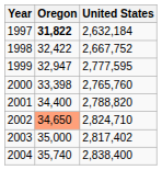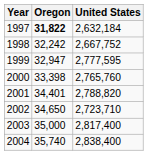1998 | Oregon: 32,422 -> 32,242
2001 | Oregon: 34,400 -> 34,401
2002 | Oregon: lightsalmon background -> no background
2002 | United States: 2,824,710 -> 2,723,710
2003 | United States: 2,817,402 -> 2,817,400
